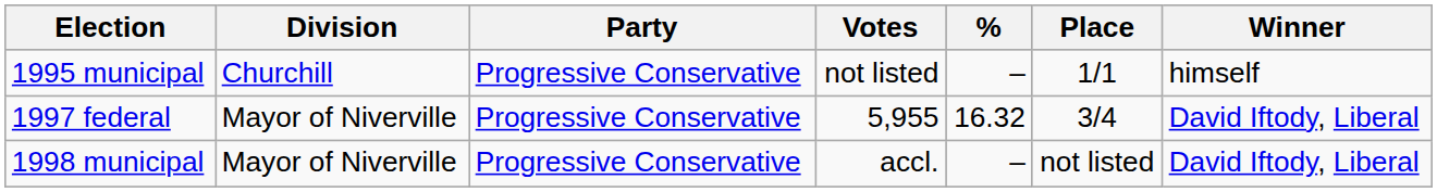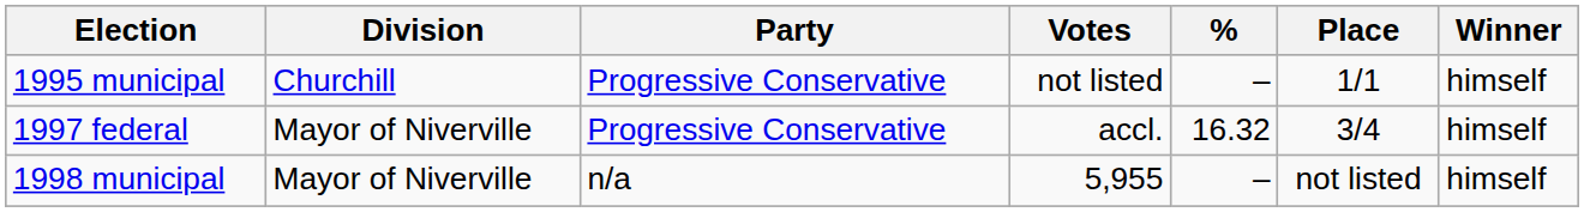1997 federal | Votes: 5,955 -> accl.
1997 federal | Winner: David Iftody, Liberal -> himself
1998 municipal | Party: Progressive Conservative -> n/a
1998 municipal | Votes: accl. -> 5,955
1998 municipal | Winner: David Iftody, Liberal -> himself
